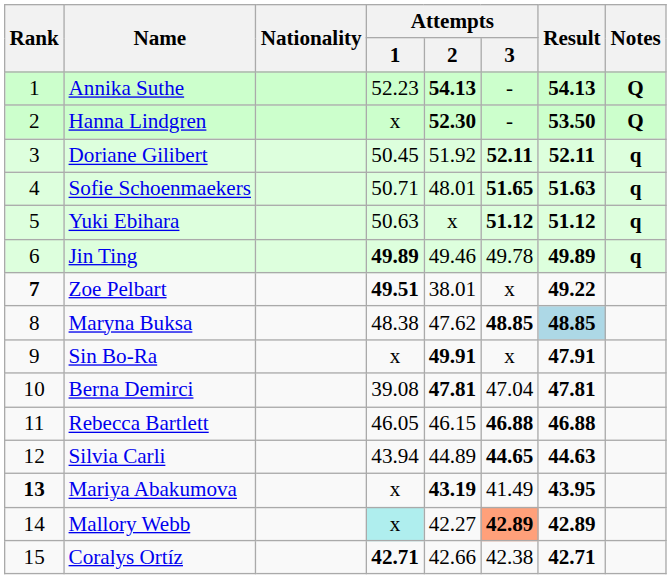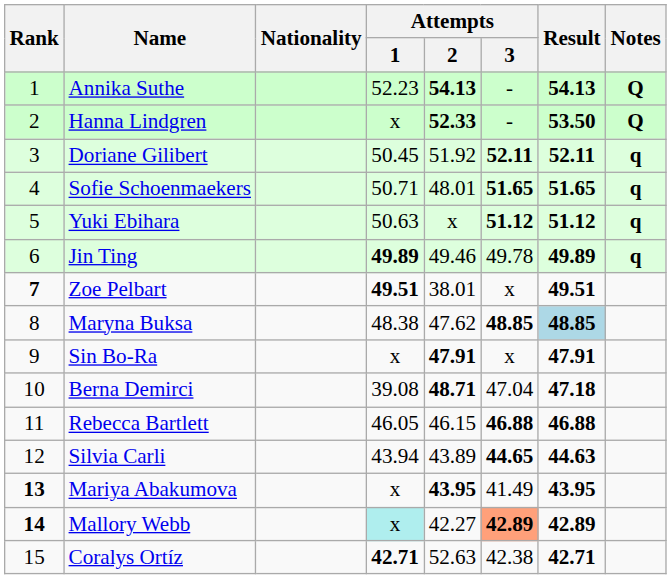Hanna Lindgren | Attempts / 2: 52.30 -> 52.33
Sofie Schoenmaekers | Result: 51.63 -> 51.65
Zoe Pelbart | Result: 49.22 -> 49.51
Sin Bo-Ra | Attempts / 2: 49.91 -> 47.91
Berna Demirci | Attempts / 2: 47.81 -> 48.71
Berna Demirci | Result: 47.81 -> 47.18
Silvia Carli | Attempts / 2: 44.89 -> 43.89
Mariya Abakumova | Attempts / 2: 43.19 -> 43.95
Mallory Webb | Rank: normal -> bold
Coralys Ortíz | Attempts / 2: 42.66 -> 52.63
